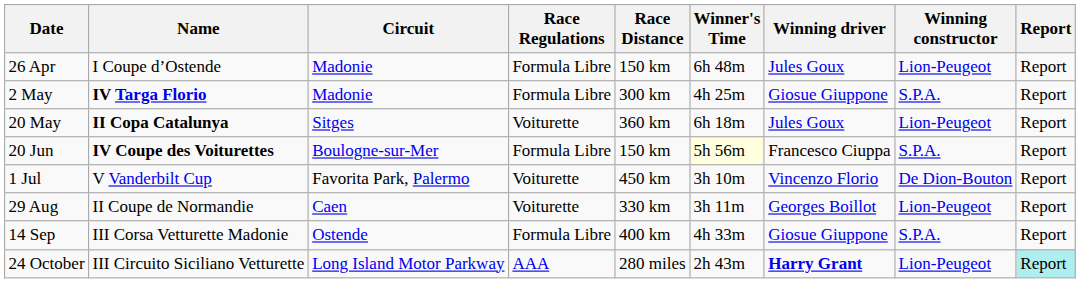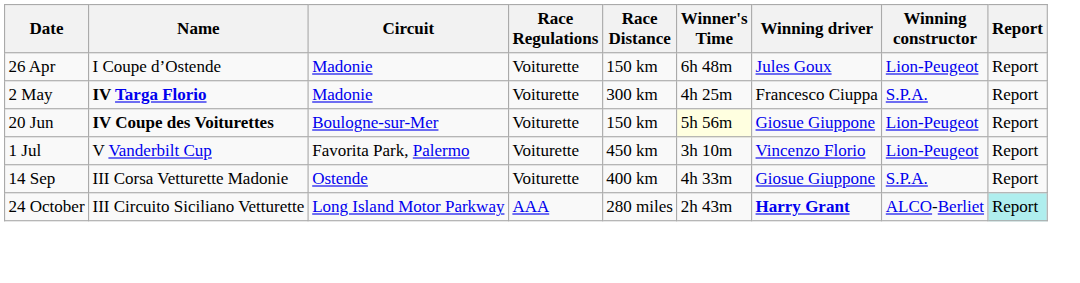26 Apr | Race Regulations: Formula Libre -> Voiturette
2 May | Race Regulations: Formula Libre -> Voiturette
2 May | Winning driver: Giosue Giuppone -> Francesco Ciuppa
- row: 20 May | II Copa Catalunya | Sitges | Voiturette | 360 km | 6h 18m | Jules Goux | Lion-Peugeot | Report
20 Jun | Race Regulations: Formula Libre -> Voiturette
20 Jun | Winning driver: Francesco Ciuppa -> Giosue Giuppone
20 Jun | Winning constructor: S.P.A. -> Lion-Peugeot
1 Jul | Winning constructor: De Dion-Bouton -> Lion-Peugeot
- row: 29 Aug | II Coupe de Normandie | Caen | Voiturette | 330 km | 3h 11m | Georges Boillot | Lion-Peugeot | Report
14 Sep | Race Regulations: Formula Libre -> Voiturette
24 October | Winning constructor: Lion-Peugeot -> ALCO-Berliet
